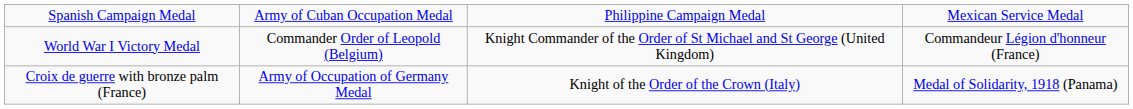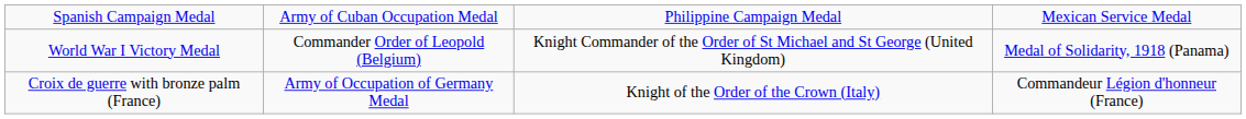World War I Victory Medal | column 4: Commandeur Légion d'honneur (France) -> Medal of Solidarity, 1918 (Panama)
Croix de guerre with bronze palm (France) | column 4: Medal of Solidarity, 1918 (Panama) -> Commandeur Légion d'honneur (France)
